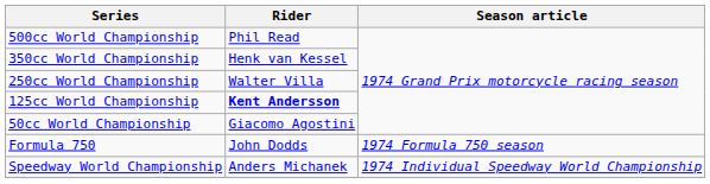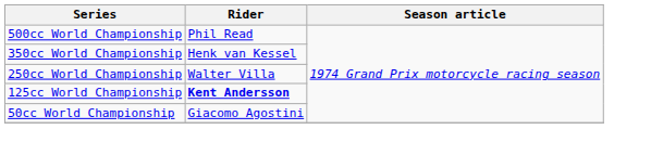- row: Formula 750 | John Dodds | 1974 Formula 750 season
- row: Speedway World Championship | Anders Michanek | 1974 Individual Speedway World Championship
